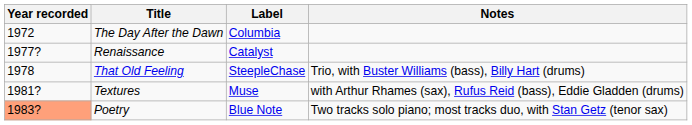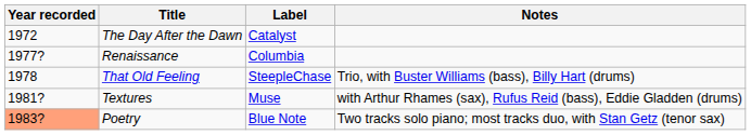The Day After the Dawn | Label: Columbia -> Catalyst
Renaissance | Label: Catalyst -> Columbia
